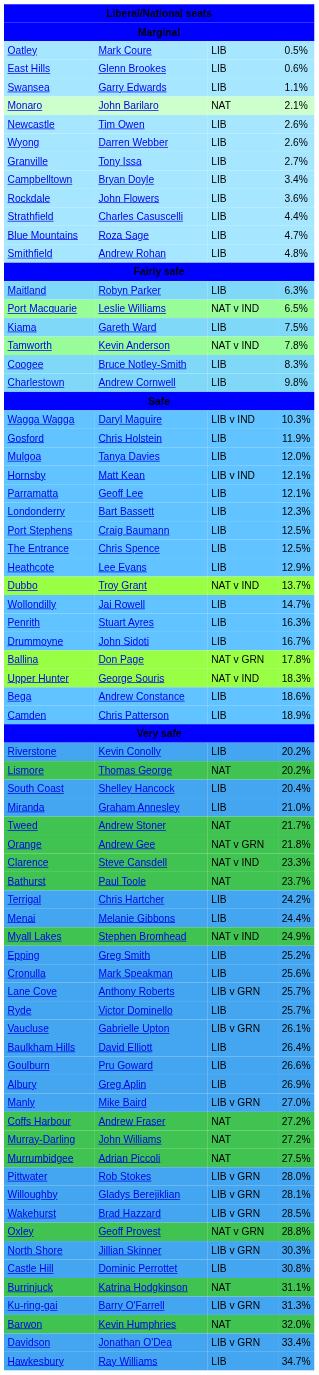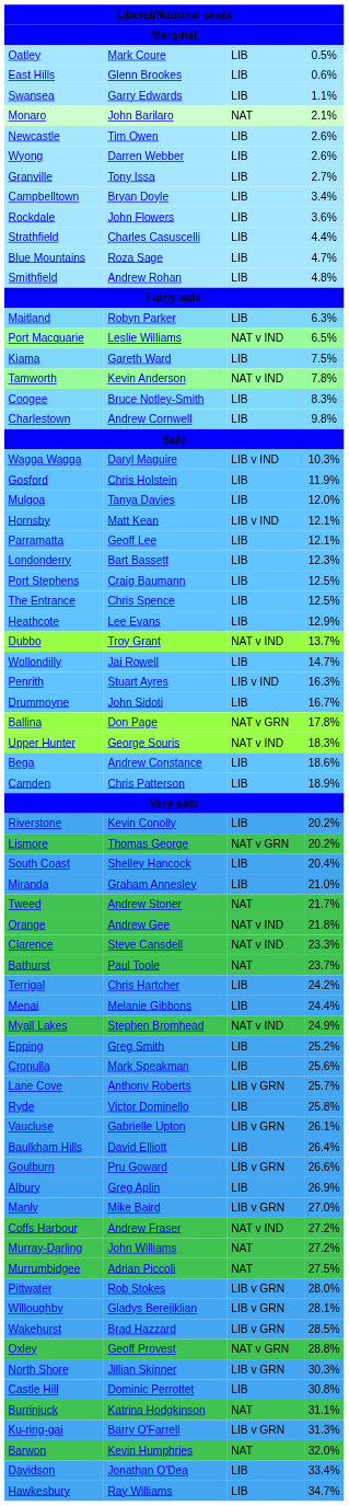Penrith | column 3: LIB -> LIB v IND
Lismore | column 3: NAT -> NAT v GRN
Orange | column 3: NAT v GRN -> NAT v IND
Ryde | column 4: 25.7% -> 25.8%
Goulburn | column 3: LIB -> LIB v GRN
Coffs Harbour | column 3: NAT -> NAT v IND
Davidson | column 3: LIB v GRN -> LIB
